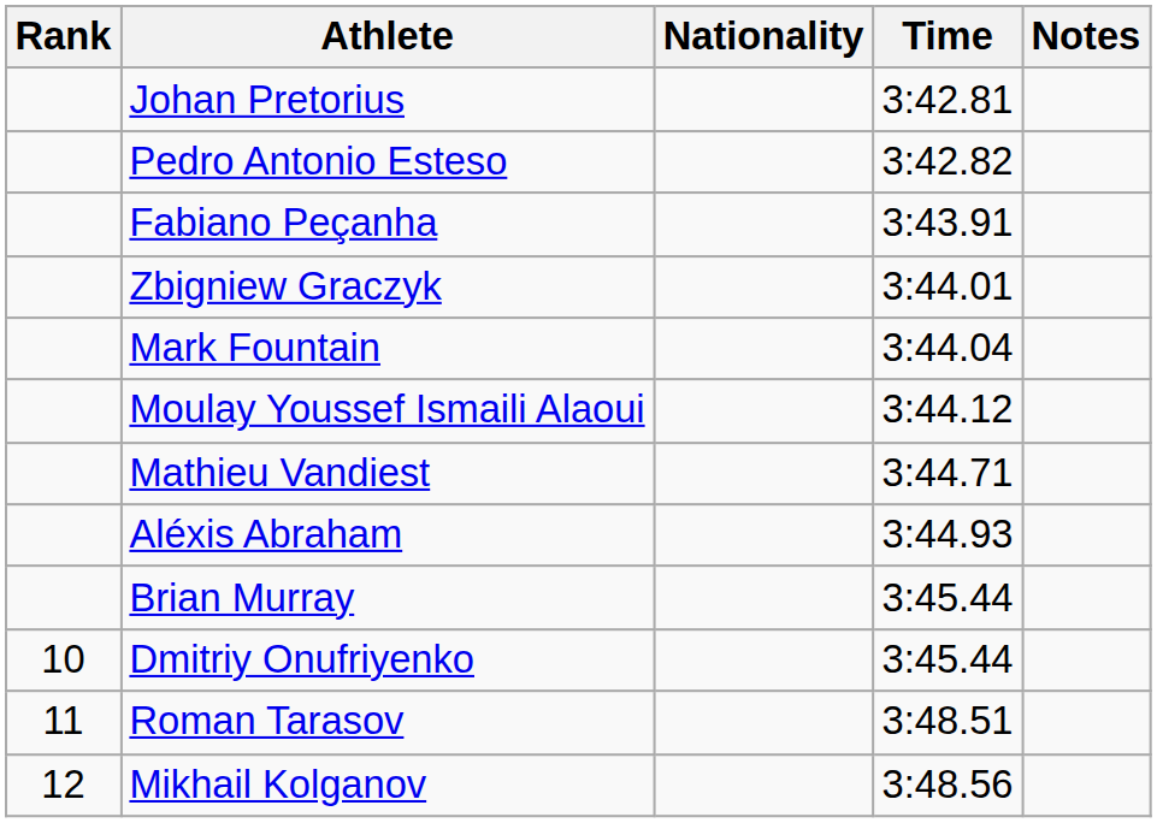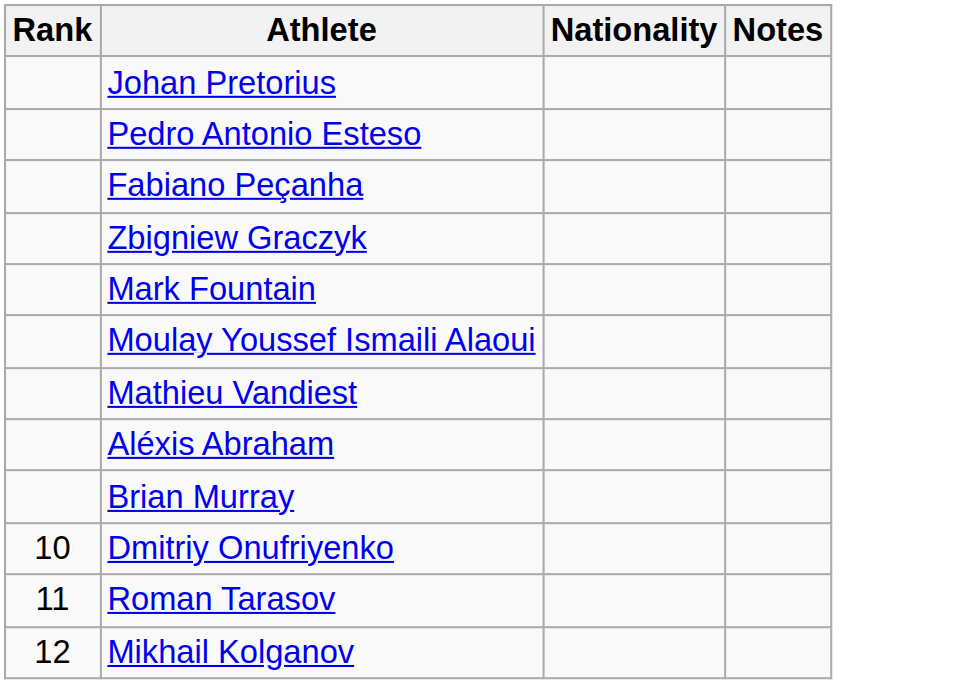- column: Time | 3:42.81 | 3:42.82 | 3:43.91 | 3:44.01 | 3:44.04 | 3:44.12 | 3:44.71 | 3:44.93 | 3:45.44 | 3:45.44 | 3:48.51 | 3:48.56
